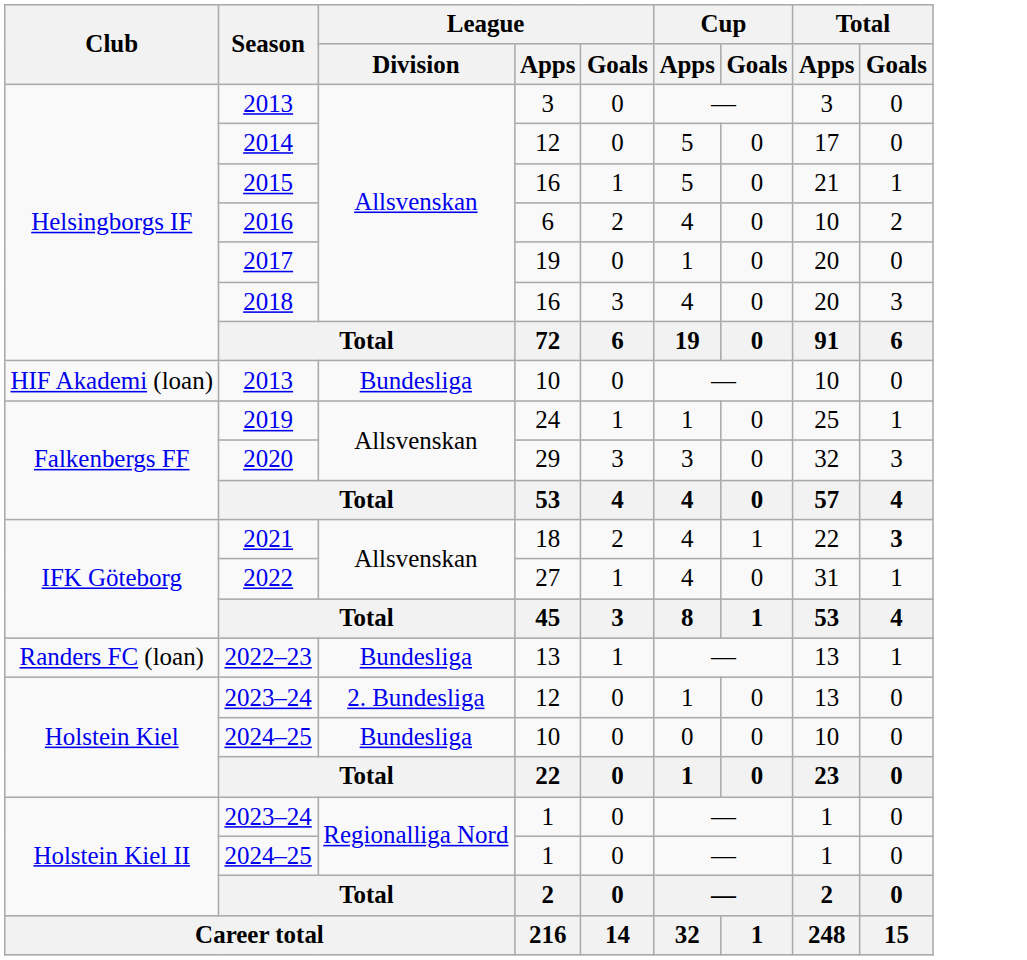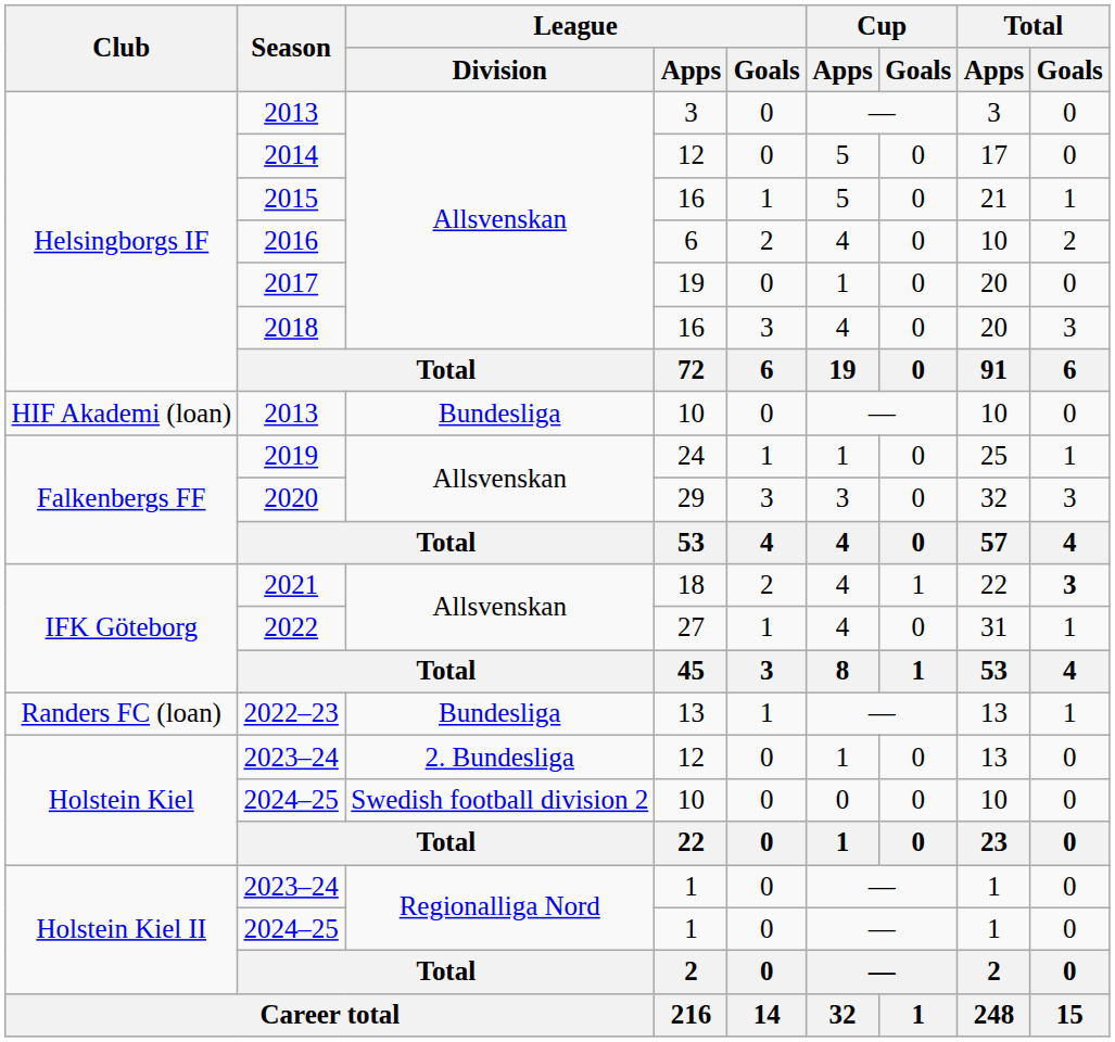2024–25 / 10 | League / Division: Bundesliga -> Swedish football division 2
